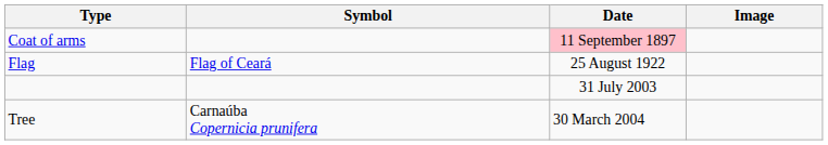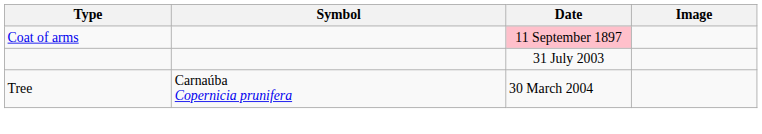- row: Flag | Flag of Ceará | 25 August 1922
